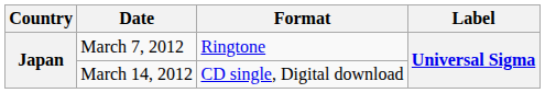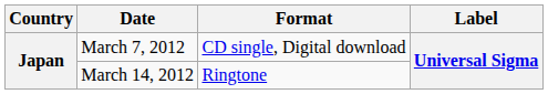March 7, 2012 | Format: Ringtone -> CD single, Digital download
March 14, 2012 | Format: CD single, Digital download -> Ringtone
